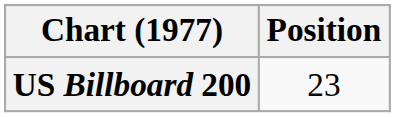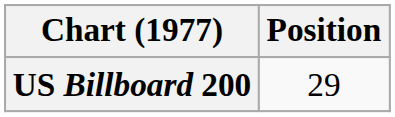US Billboard 200 | Position: 23 -> 29
